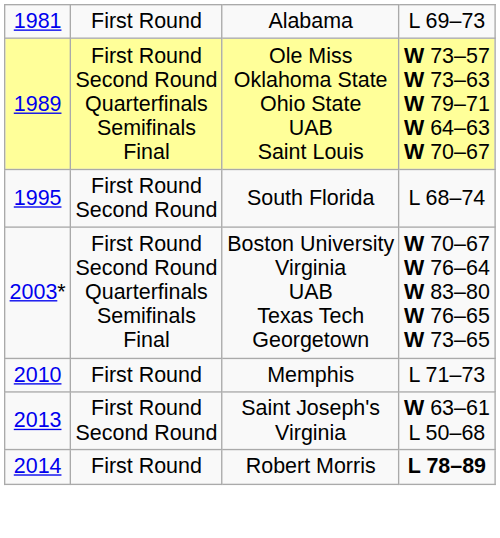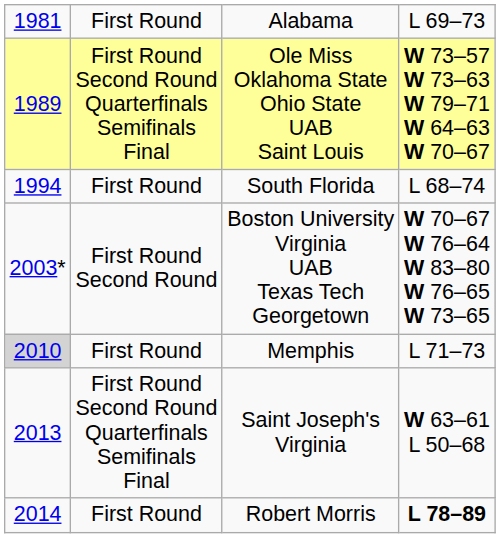South Florida | column 1: 1995 -> 1994
South Florida | column 2: First Round Second Round -> First Round
Boston University Virginia UAB Texas Tech Georgetown | column 2: First Round Second Round Quarterfinals Semifinals Final -> First Round Second Round
Memphis | column 1: no background -> lightgrey background
Saint Joseph's Virginia | column 2: First Round Second Round -> First Round Second Round Quarterfinals Semifinals Final
